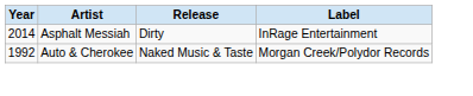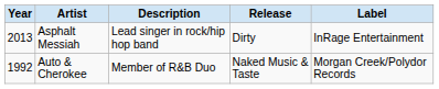+ column: Description | Lead singer in rock/hip hop band | Member of R&B Duo
Asphalt Messiah | Year: 2014 -> 2013
